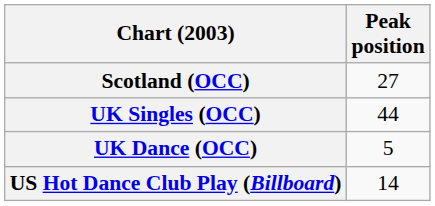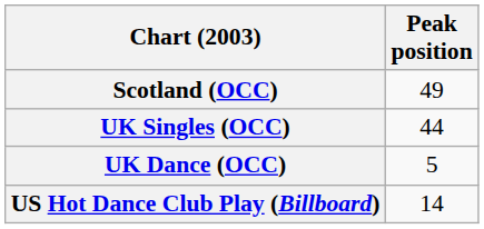Scotland (OCC) | Peak position: 27 -> 49
